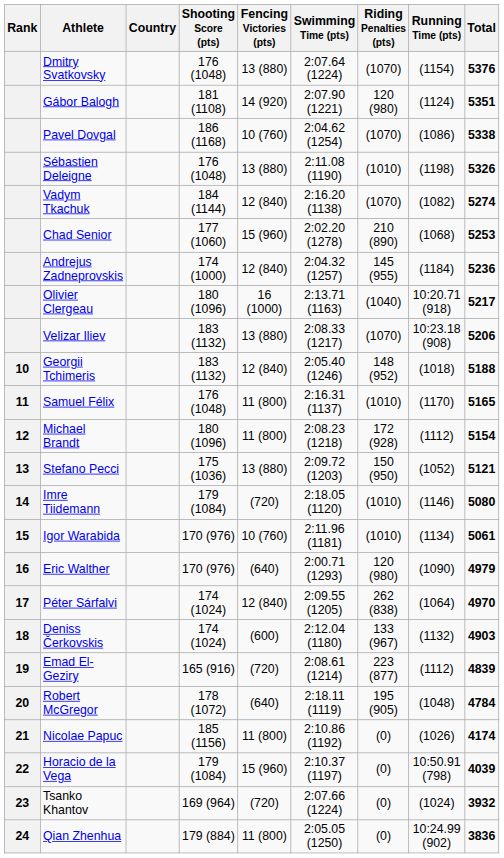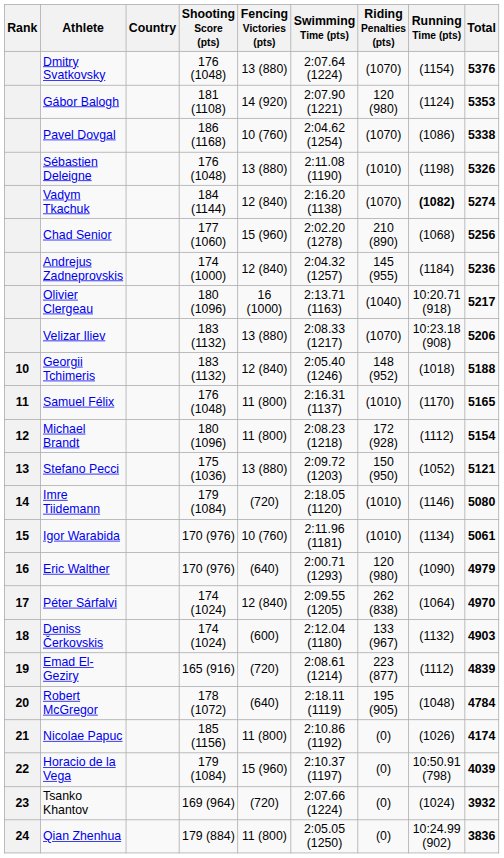Gábor Balogh | Total: 5351 -> 5353
Vadym Tkachuk | Running Time (pts): normal -> bold
Chad Senior | Total: 5253 -> 5256
